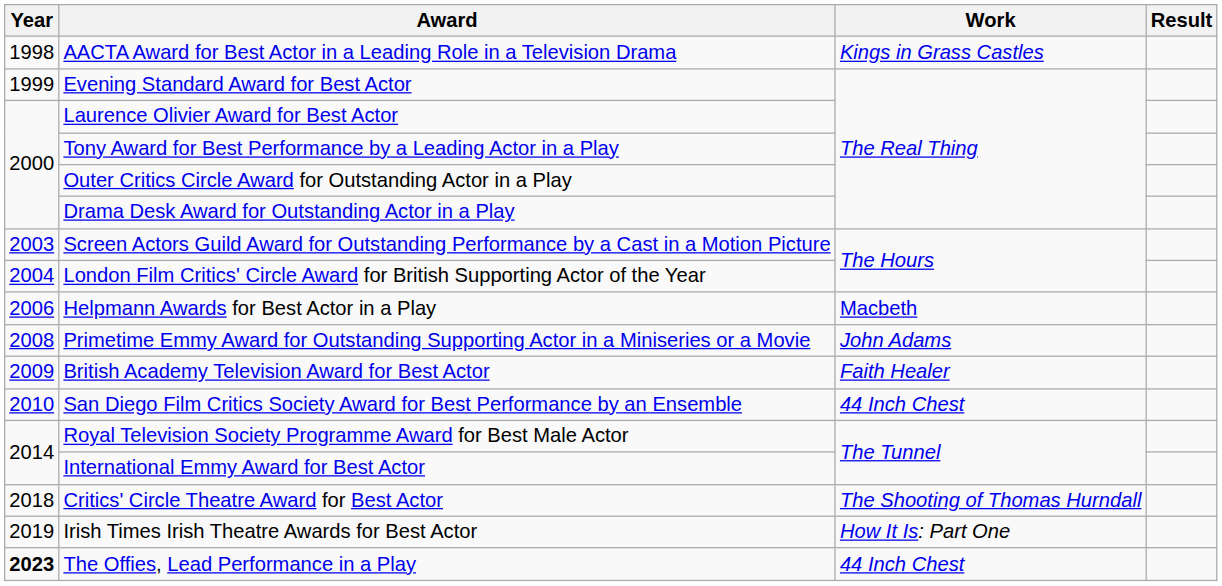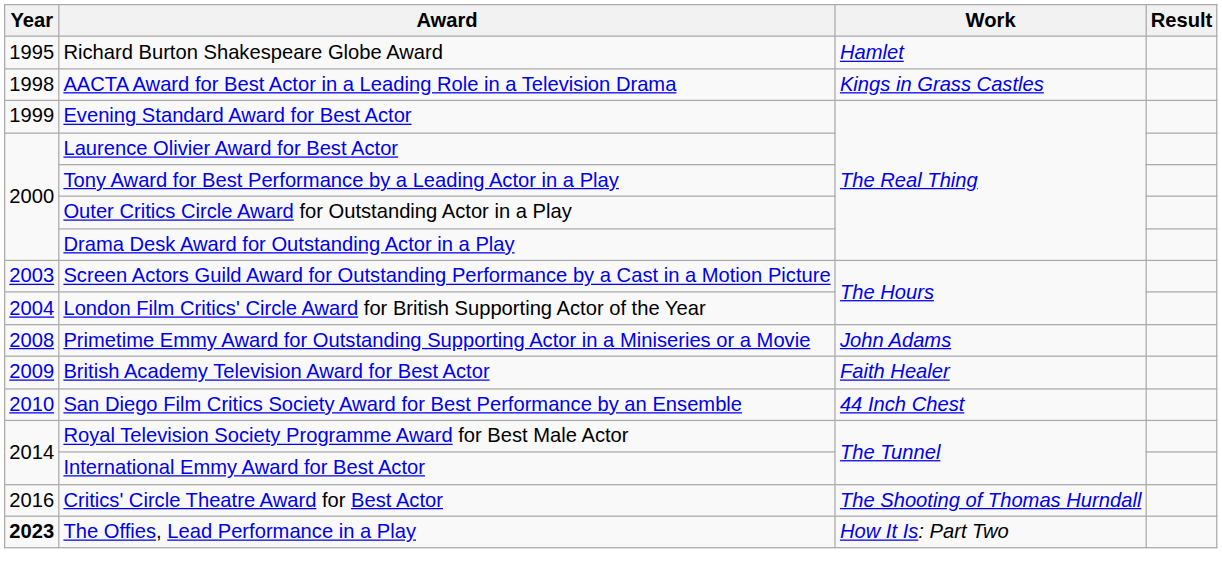+ row: 1995 | Richard Burton Shakespeare Globe Award | Hamlet
- row: 2006 | Helpmann Awards for Best Actor in a Play | Macbeth
Critics' Circle Theatre Award for Best Actor | Year: 2018 -> 2016
- row: 2019 | Irish Times Irish Theatre Awards for Best Actor | How It Is: Part One
The Offies, Lead Performance in a Play | Work: 44 Inch Chest -> How It Is: Part Two
